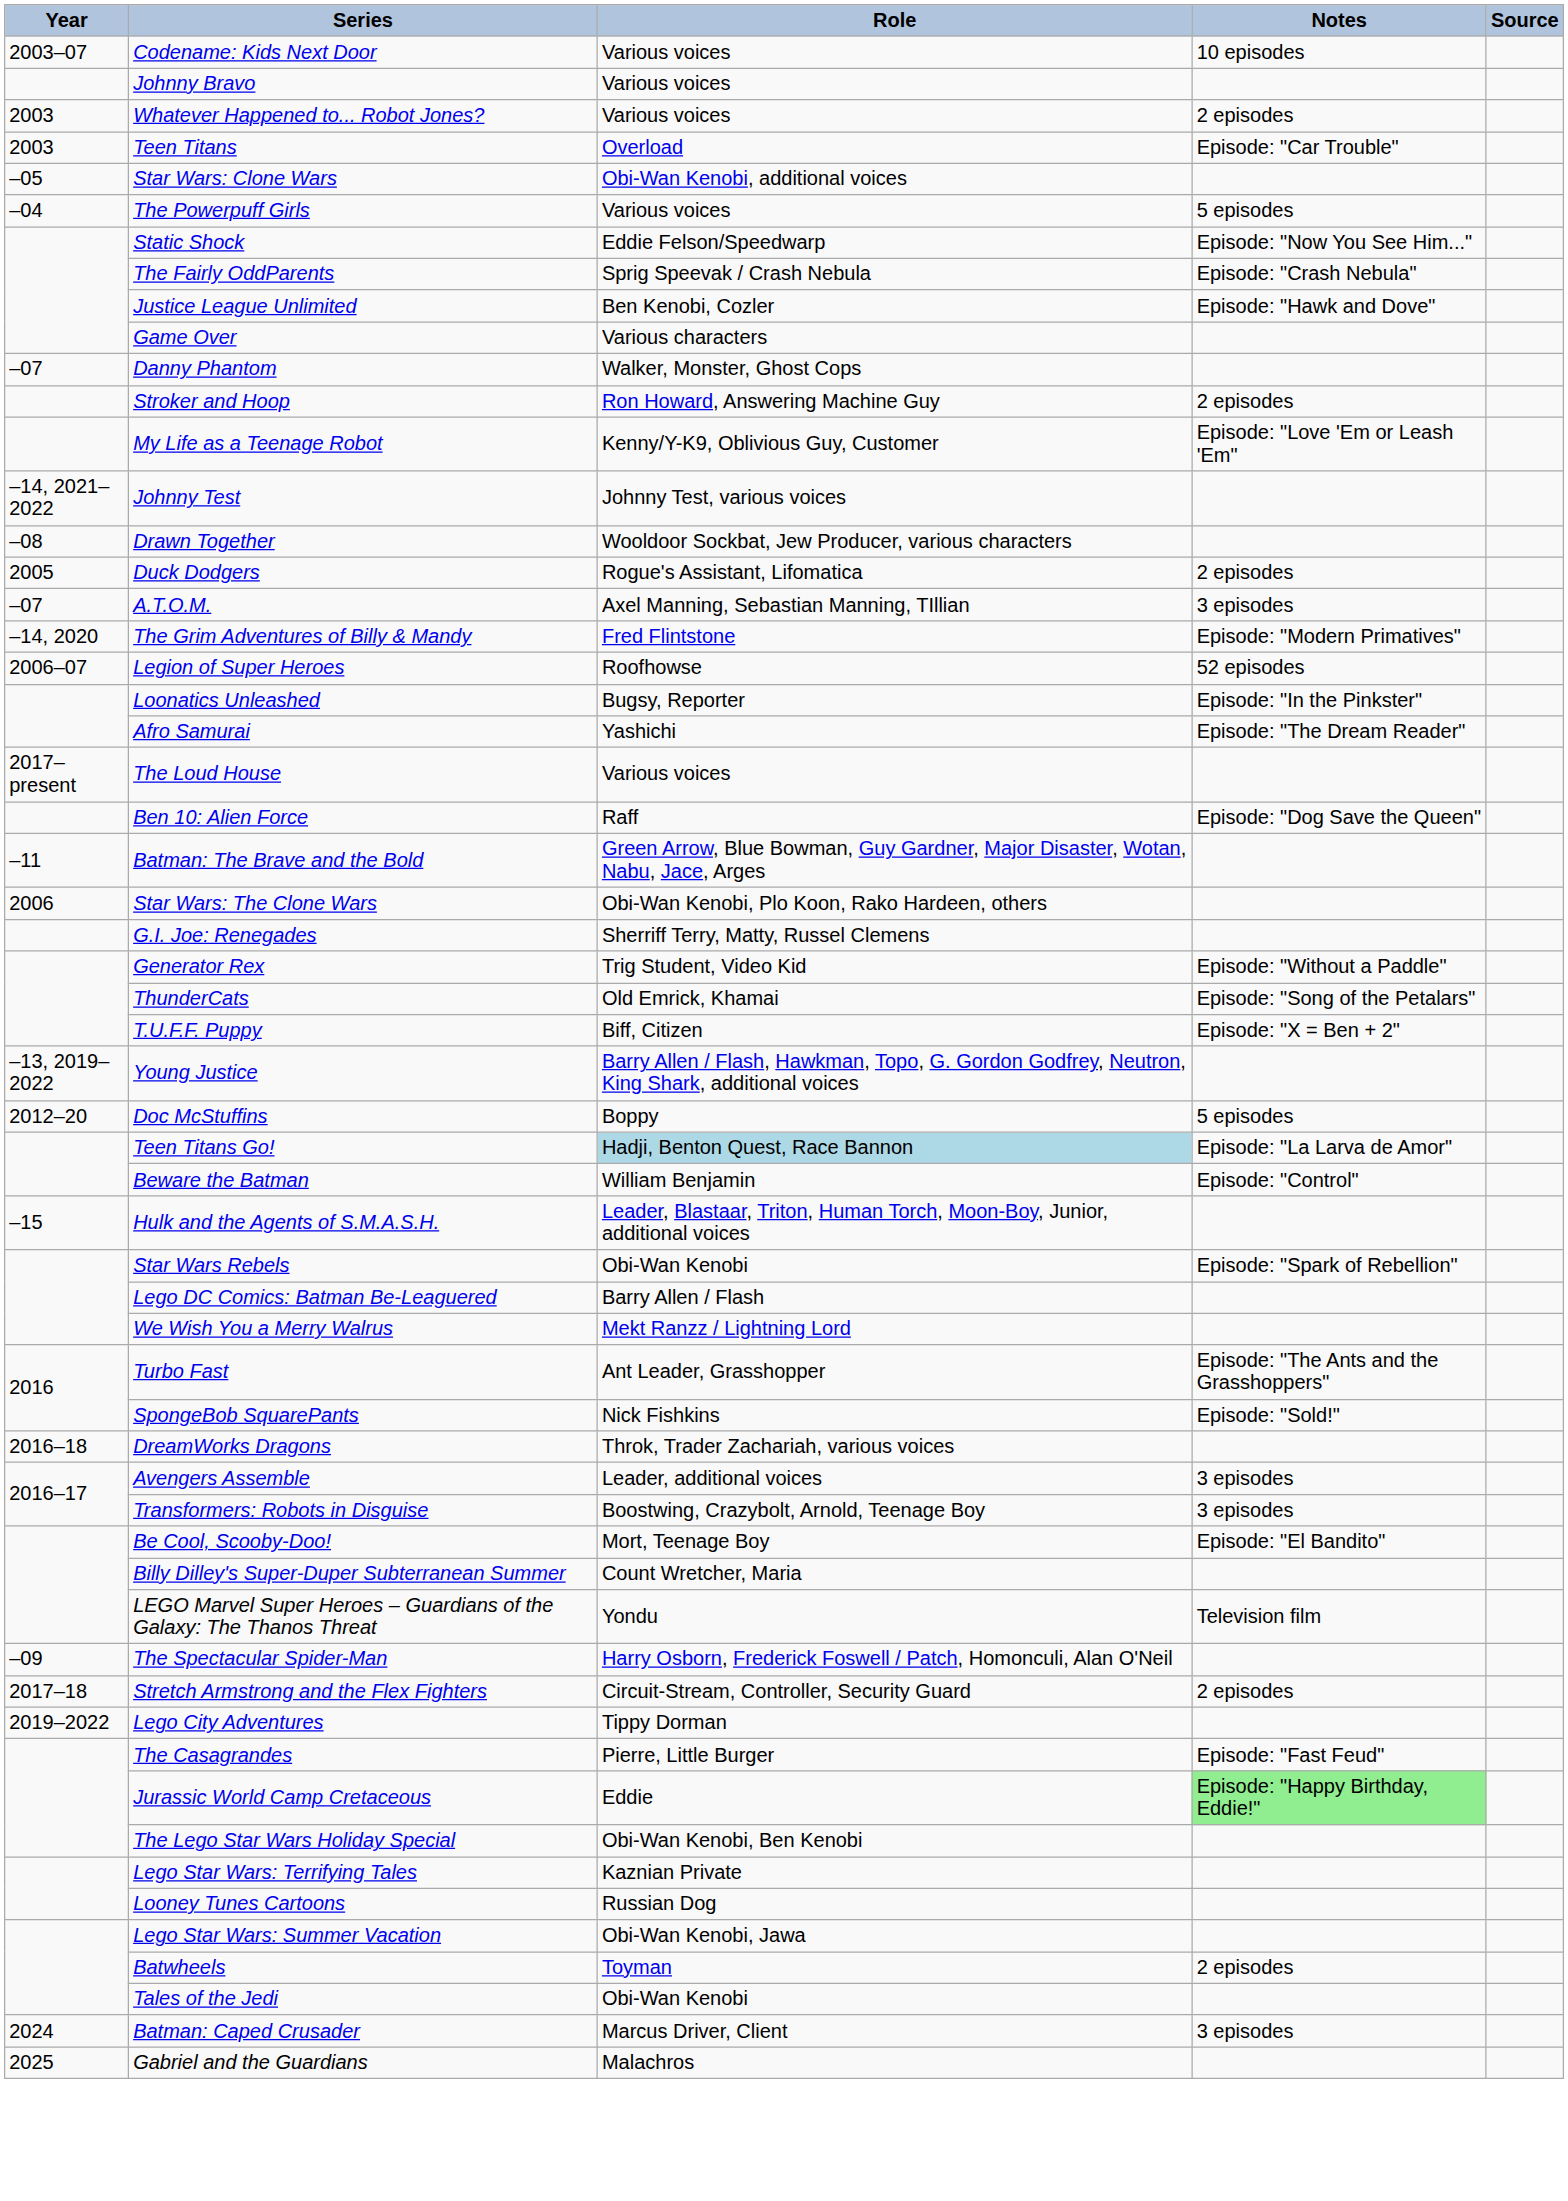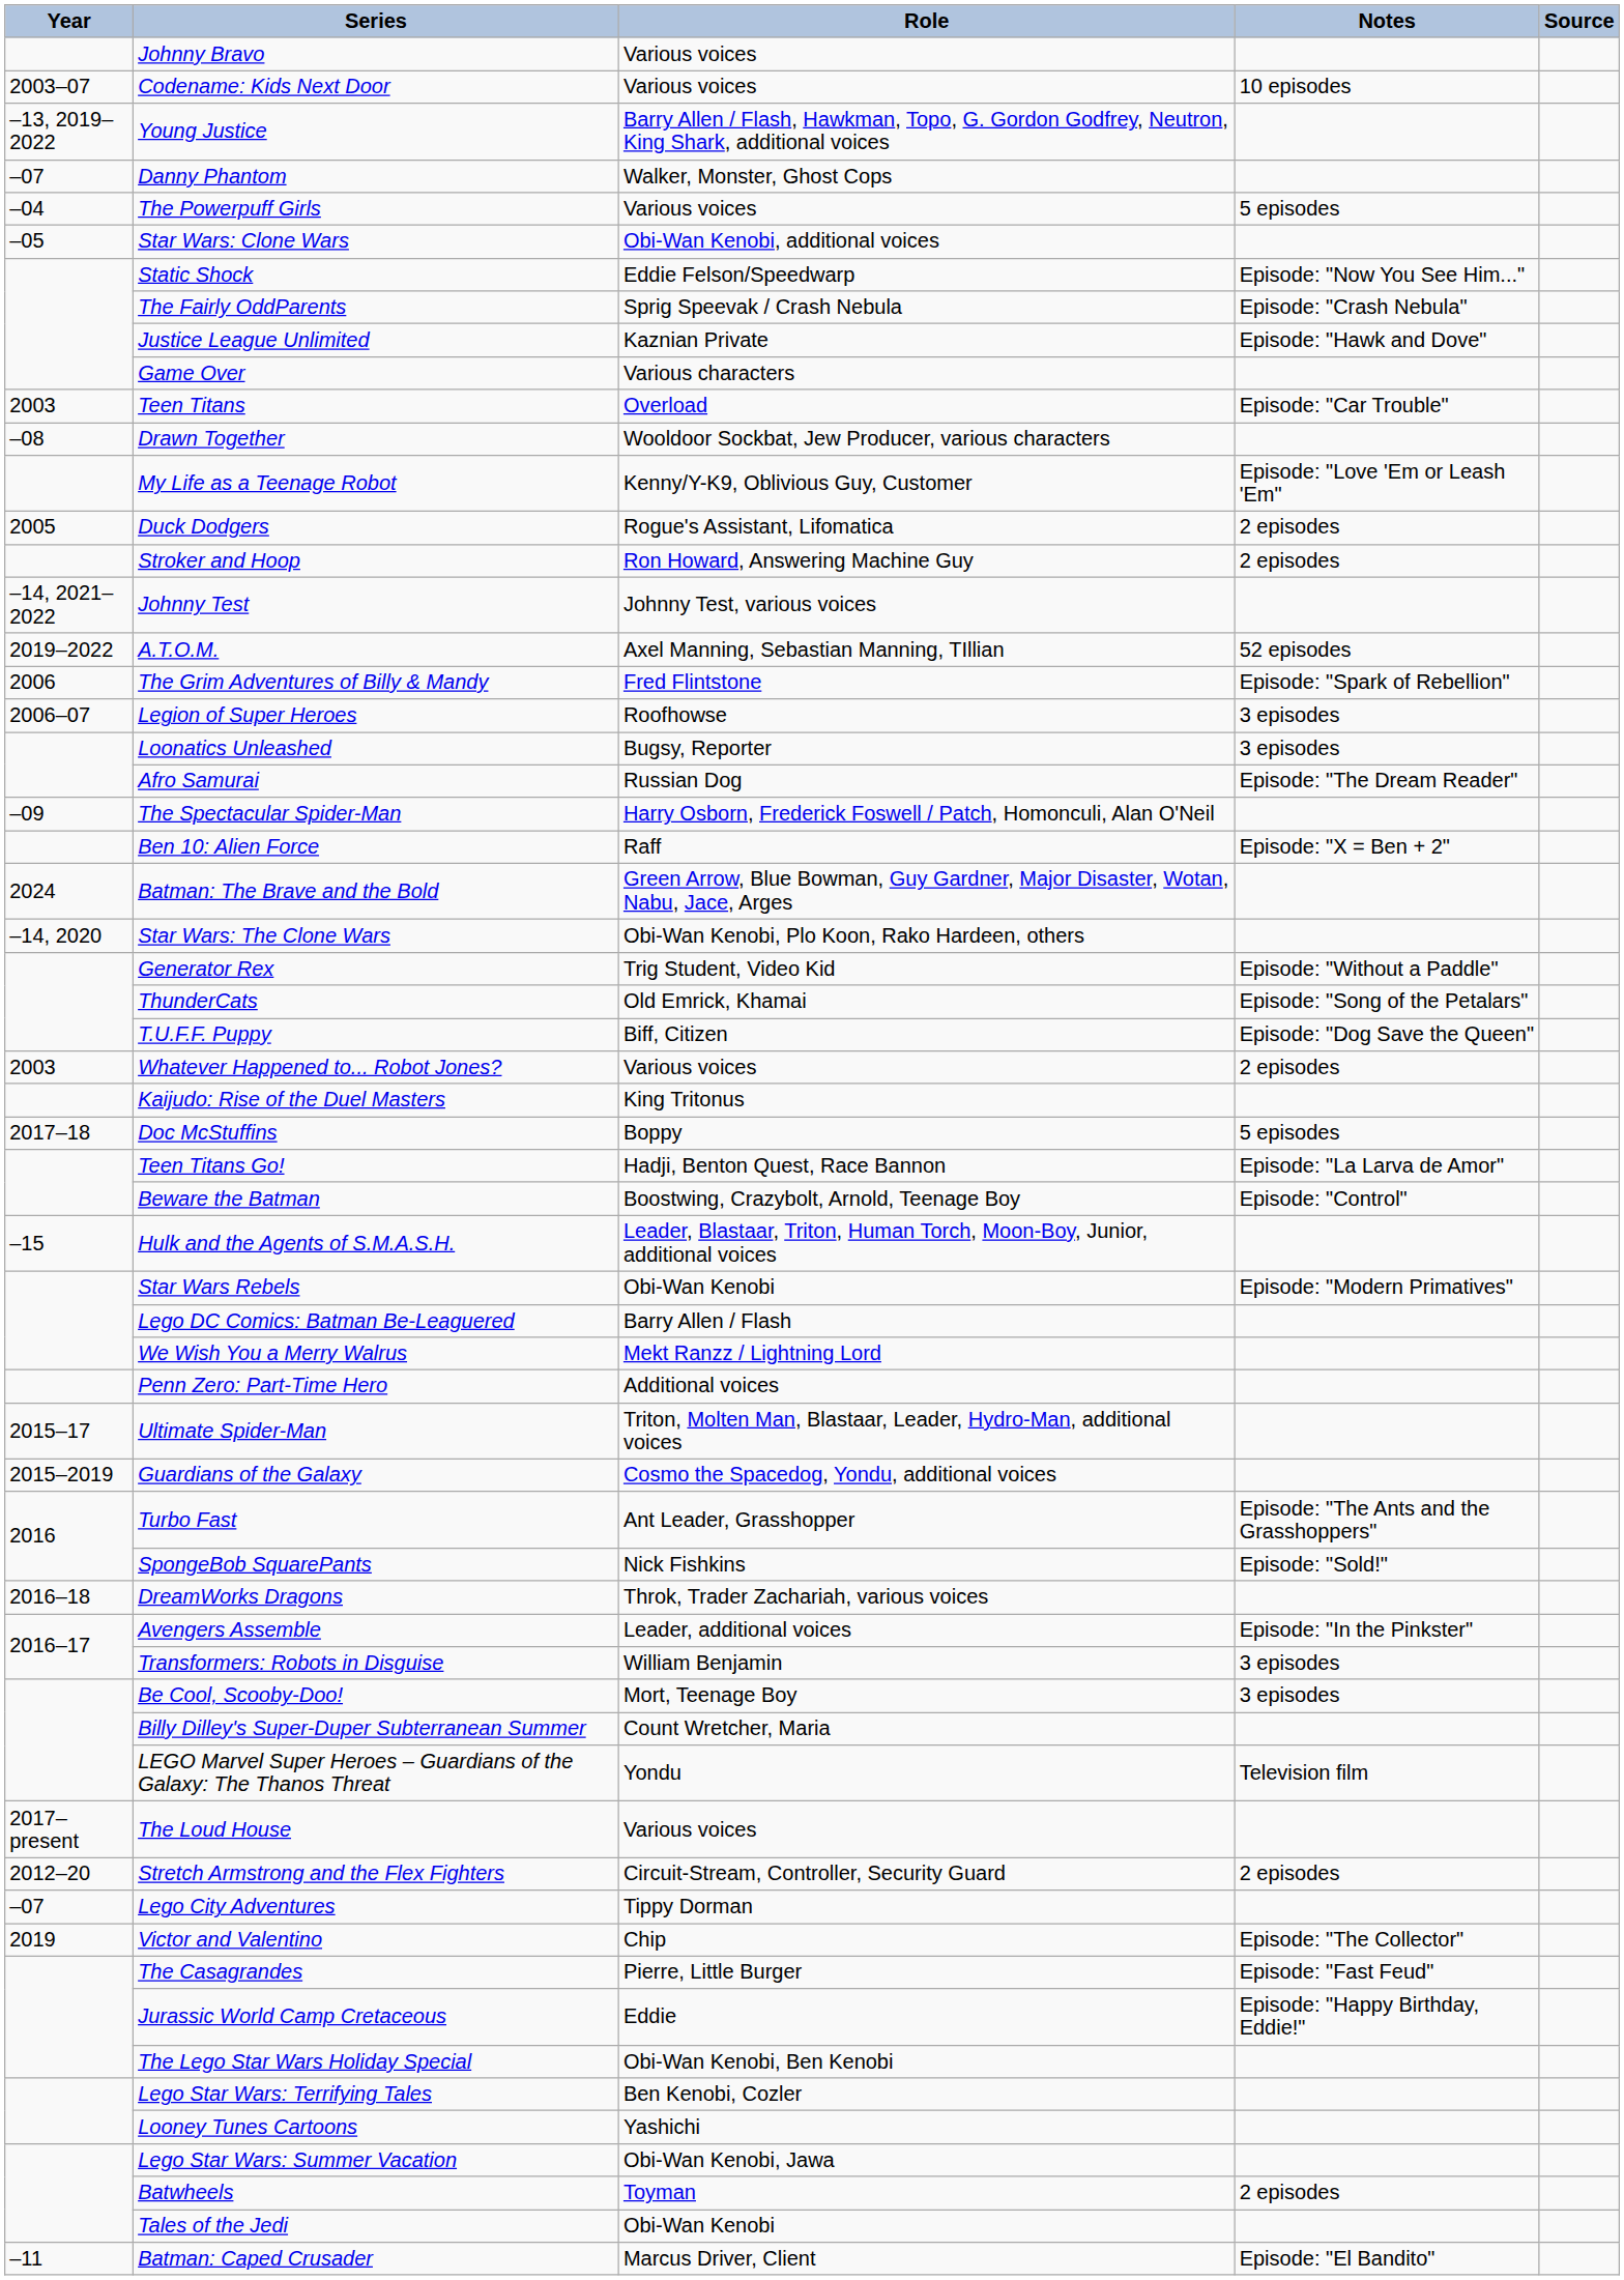rows swapped: Johnny Bravo <-> Codename: Kids Next Door
rows swapped: Whatever Happened to... Robot Jones? <-> Young Justice
rows swapped: Teen Titans <-> Danny Phantom
rows swapped: The Powerpuff Girls <-> Star Wars: Clone Wars
Justice League Unlimited | Role: Ben Kenobi, Cozler -> Kaznian Private
rows swapped: Drawn Together <-> Stroker and Hoop
rows swapped: Duck Dodgers <-> Johnny Test
A.T.O.M. | Year: –07 -> 2019–2022
A.T.O.M. | Notes: 3 episodes -> 52 episodes
The Grim Adventures of Billy & Mandy | Year: –14, 2020 -> 2006
The Grim Adventures of Billy & Mandy | Notes: Episode: "Modern Primatives" -> Episode: "Spark of Rebellion"
Legion of Super Heroes | Notes: 52 episodes -> 3 episodes
Loonatics Unleashed | Notes: Episode: "In the Pinkster" -> 3 episodes
Afro Samurai | Role: Yashichi -> Russian Dog
rows swapped: The Spectacular Spider-Man <-> The Loud House
Ben 10: Alien Force | Notes: Episode: "Dog Save the Queen" -> Episode: "X = Ben + 2"
Batman: The Brave and the Bold | Year: –11 -> 2024
Star Wars: The Clone Wars | Year: 2006 -> –14, 2020
- row: G.I. Joe: Renegades | Sherriff Terry, Matty, Russel Clemens
T.U.F.F. Puppy | Notes: Episode: "X = Ben + 2" -> Episode: "Dog Save the Queen"
+ row: Kaijudo: Rise of the Duel Masters | King Tritonus
Doc McStuffins | Year: 2012–20 -> 2017–18
Teen Titans Go! | Role: lightblue background -> no background
Beware the Batman | Role: William Benjamin -> Boostwing, Crazybolt, Arnold, Teenage Boy
Star Wars Rebels | Notes: Episode: "Spark of Rebellion" -> Episode: "Modern Primatives"
+ row: Penn Zero: Part-Time Hero | Additional voices
+ row: 2015–17 | Ultimate Spider-Man | Triton, Molten Man, Blastaar, Leader, Hydro-Man, additional voices
+ row: 2015–2019 | Guardians of the Galaxy | Cosmo the Spacedog, Yondu, additional voices
Avengers Assemble | Notes: 3 episodes -> Episode: "In the Pinkster"
Transformers: Robots in Disguise | Role: Boostwing, Crazybolt, Arnold, Teenage Boy -> William Benjamin
Be Cool, Scooby-Doo! | Notes: Episode: "El Bandito" -> 3 episodes
Stretch Armstrong and the Flex Fighters | Year: 2017–18 -> 2012–20
Lego City Adventures | Year: 2019–2022 -> –07
+ row: 2019 | Victor and Valentino | Chip | Episode: "The Collector"
Jurassic World Camp Cretaceous | Notes: lightgreen background -> no background
Lego Star Wars: Terrifying Tales | Role: Kaznian Private -> Ben Kenobi, Cozler
Looney Tunes Cartoons | Role: Russian Dog -> Yashichi
Batman: Caped Crusader | Year: 2024 -> –11
Batman: Caped Crusader | Notes: 3 episodes -> Episode: "El Bandito"
- row: 2025 | Gabriel and the Guardians | Malachros
